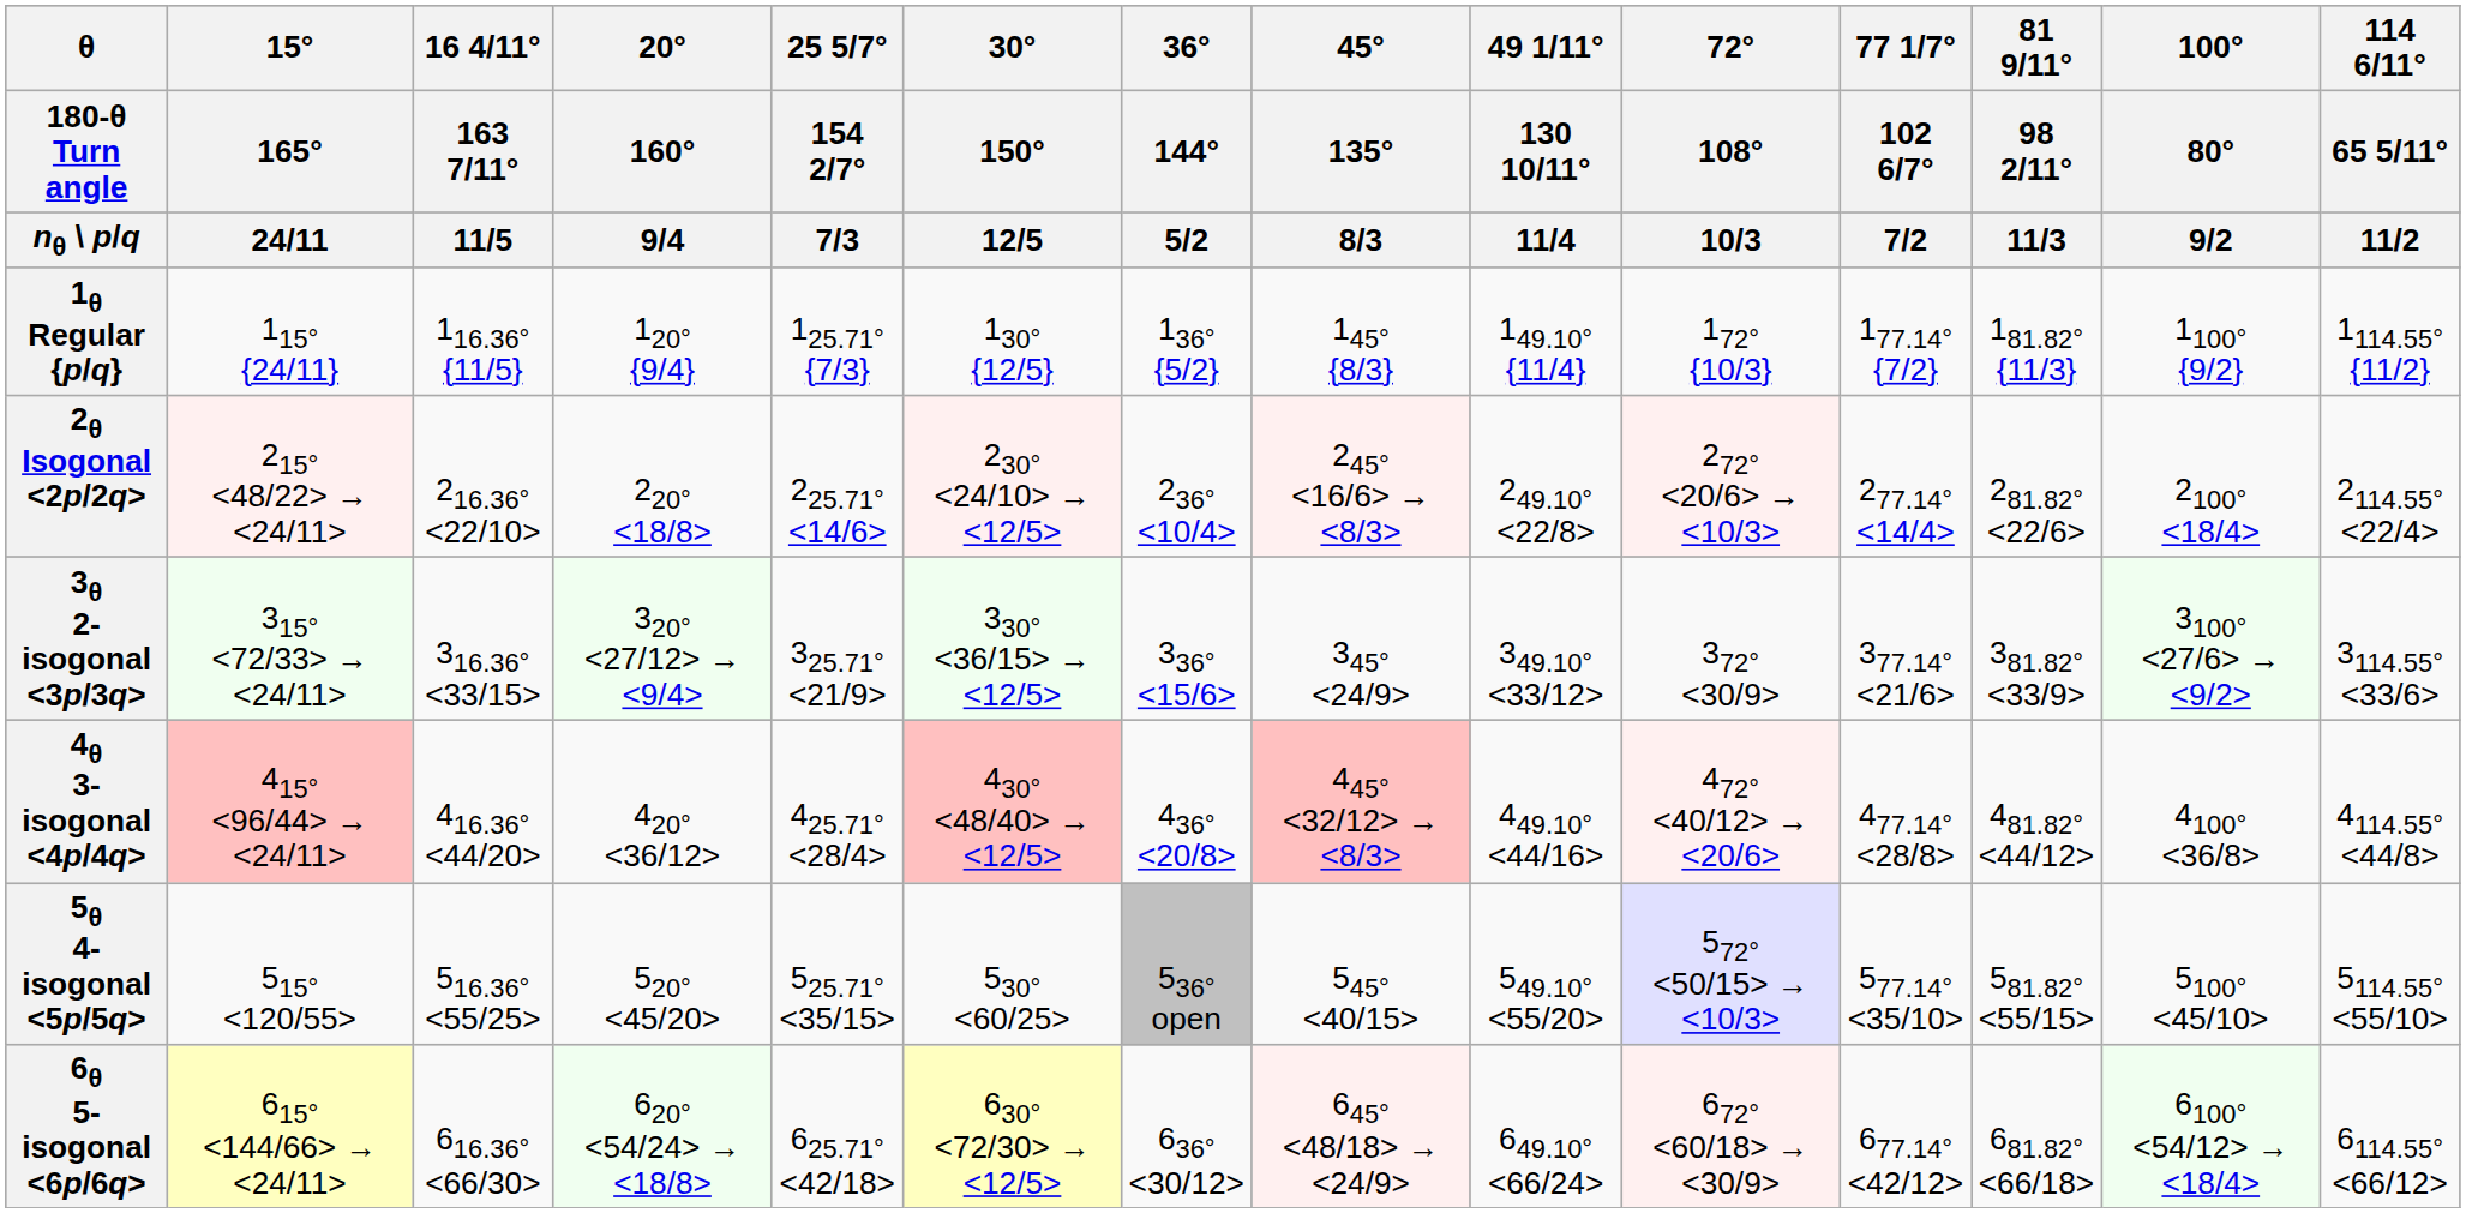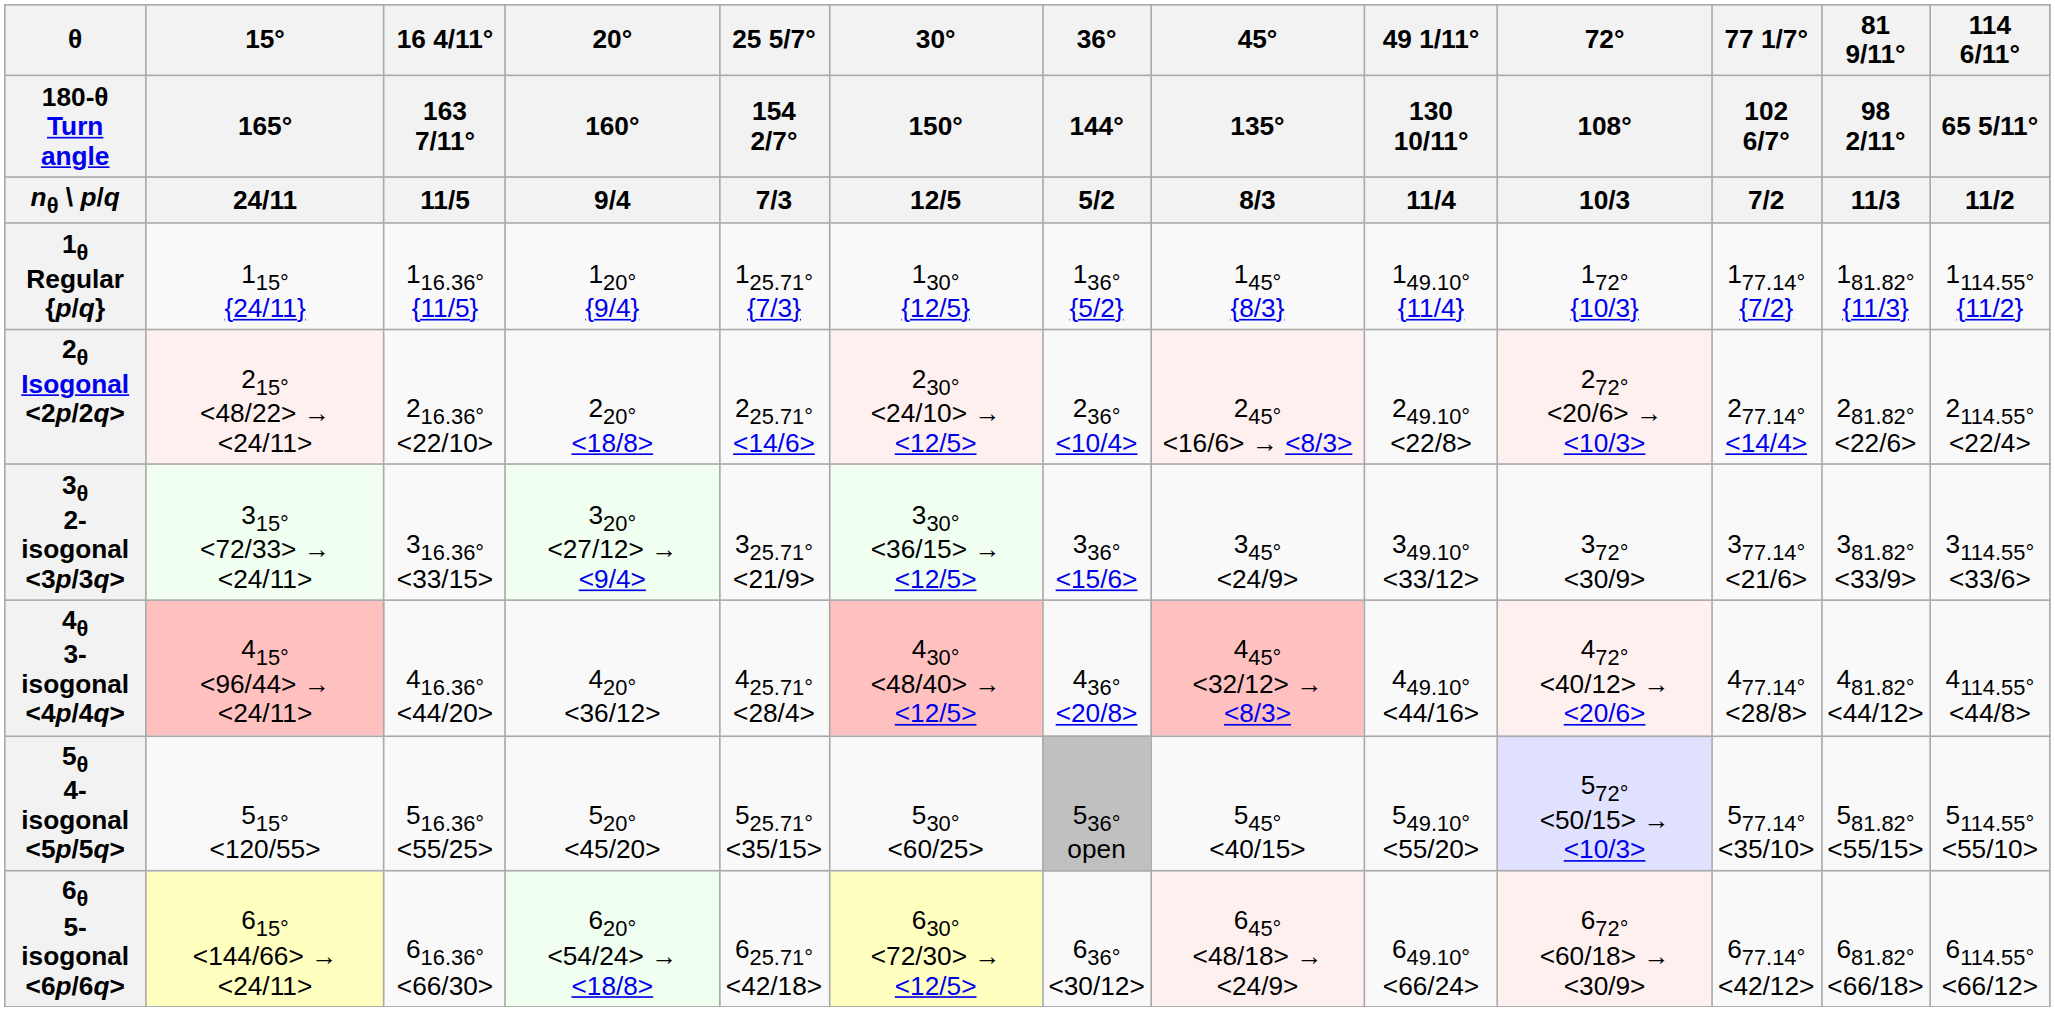- column: 100° | 80° | 9/2 | 1100° {9/2} | 2100° | 3100° → | 4100° | 5100° | 6100° →
